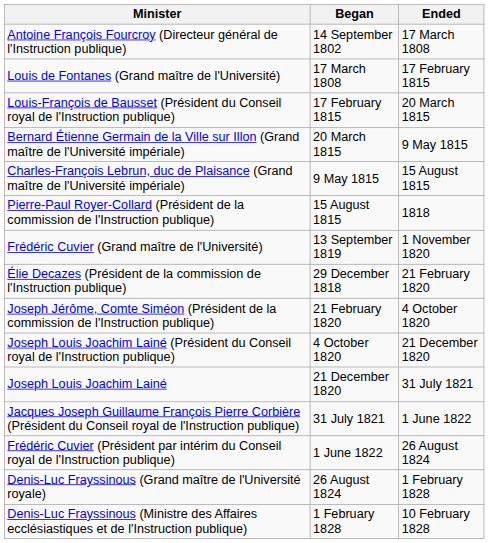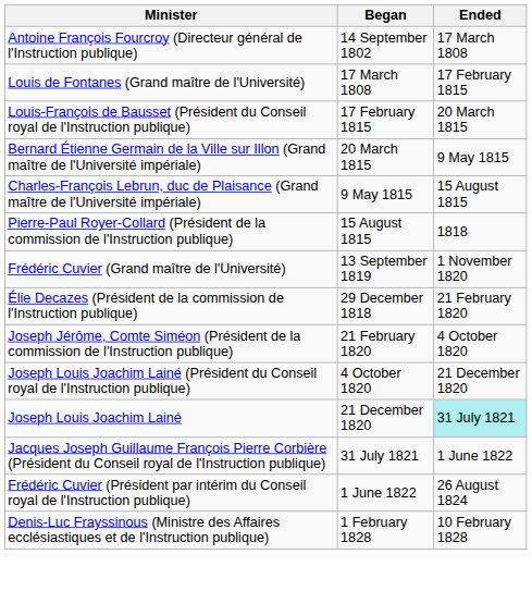Joseph Louis Joachim Lainé | Ended: no background -> paleturquoise background
- row: Denis-Luc Frayssinous (Grand maître de l'Université royale) | 26 August 1824 | 1 February 1828
